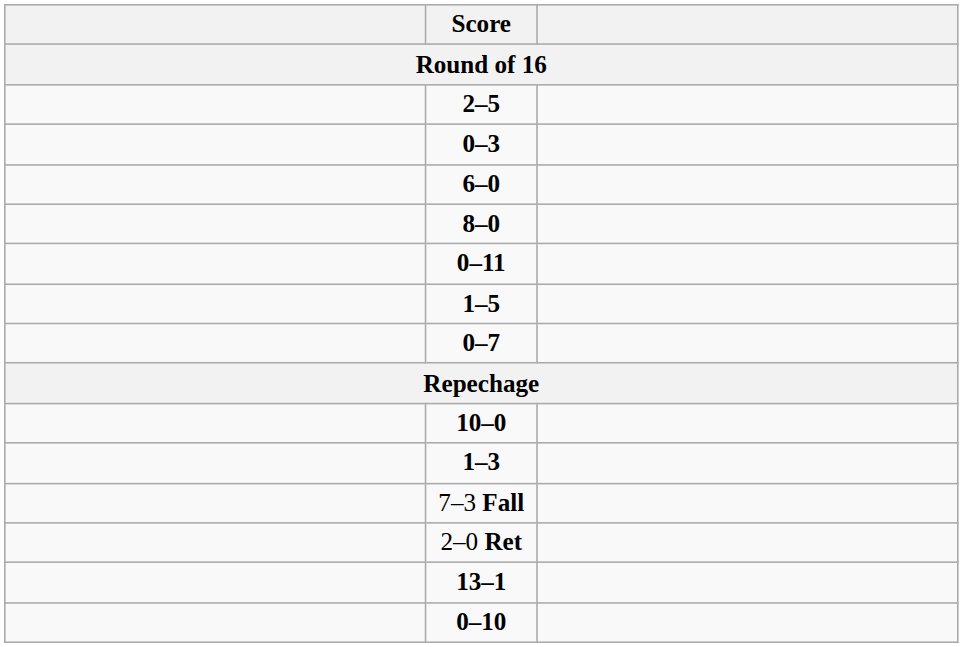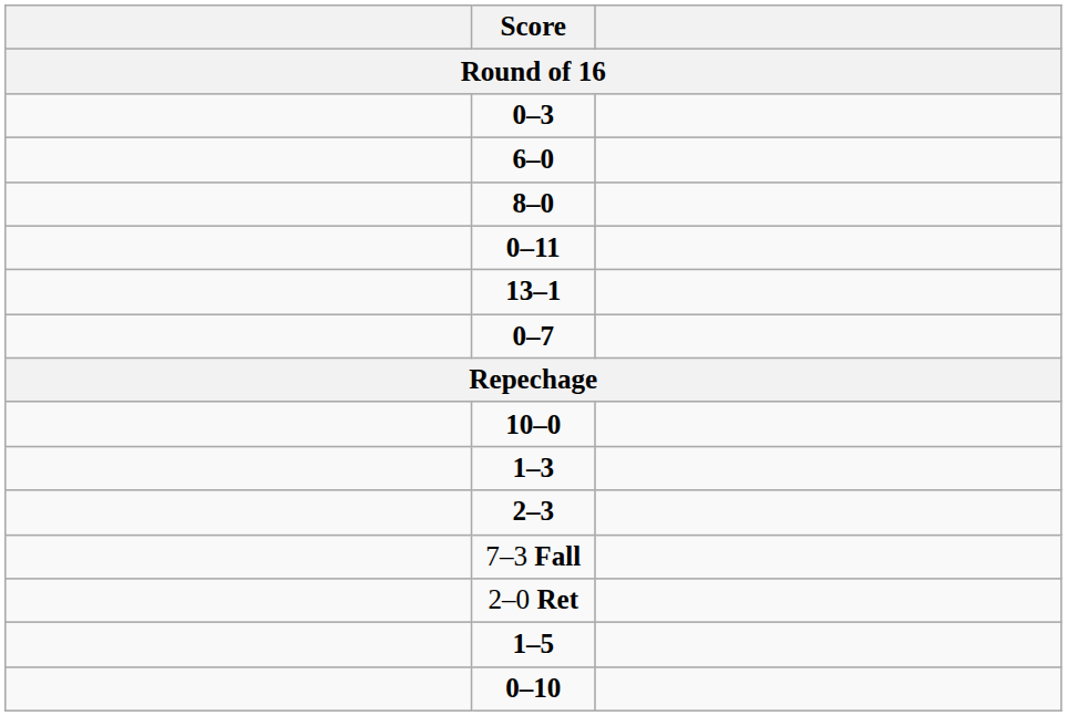- row: 2–5
rows swapped: 1–5 <-> 13–1
+ row: 2–3
